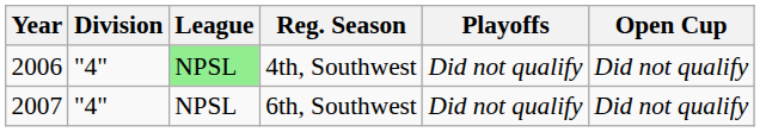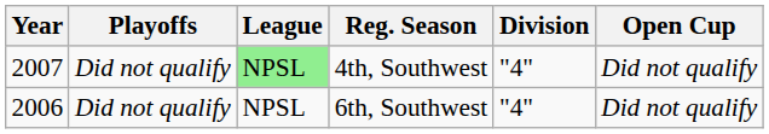columns swapped: Division <-> Playoffs
4th, Southwest | Year: 2006 -> 2007
6th, Southwest | Year: 2007 -> 2006
